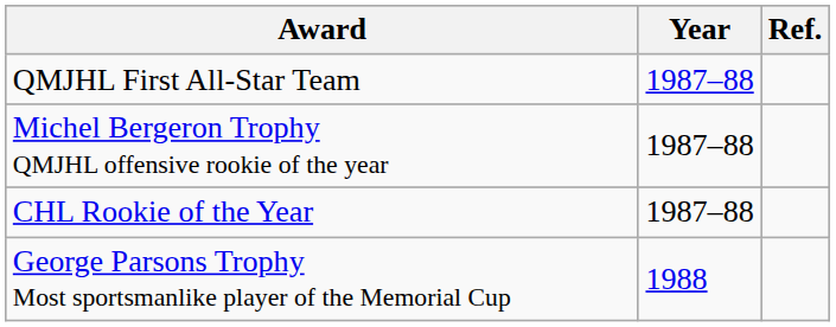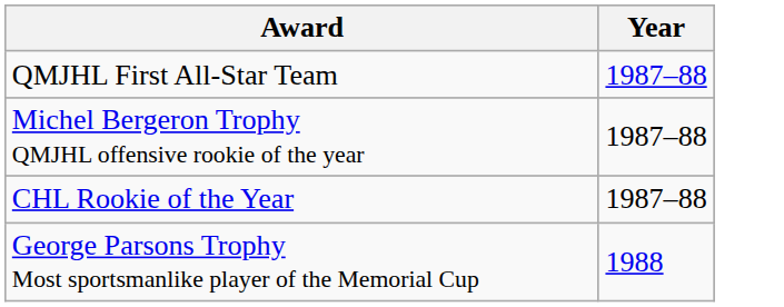- column: Ref.
